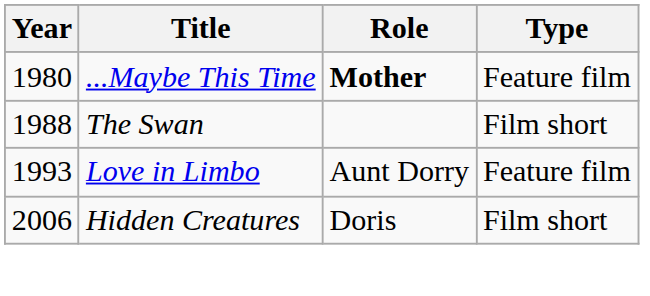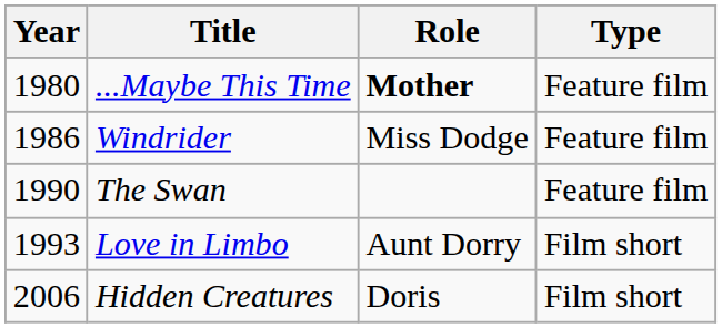+ row: 1986 | Windrider | Miss Dodge | Feature film
The Swan | Year: 1988 -> 1990
The Swan | Type: Film short -> Feature film
Love in Limbo | Type: Feature film -> Film short
